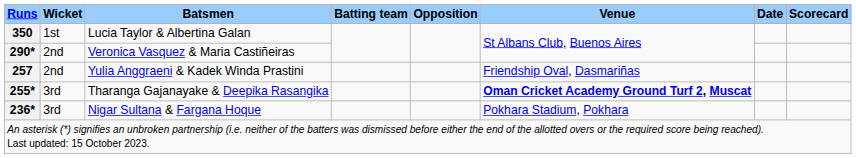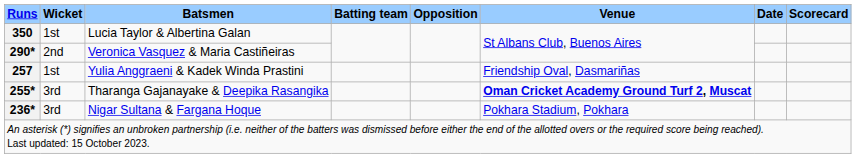Yulia Anggraeni & Kadek Winda Prastini | Wicket: 2nd -> 1st
